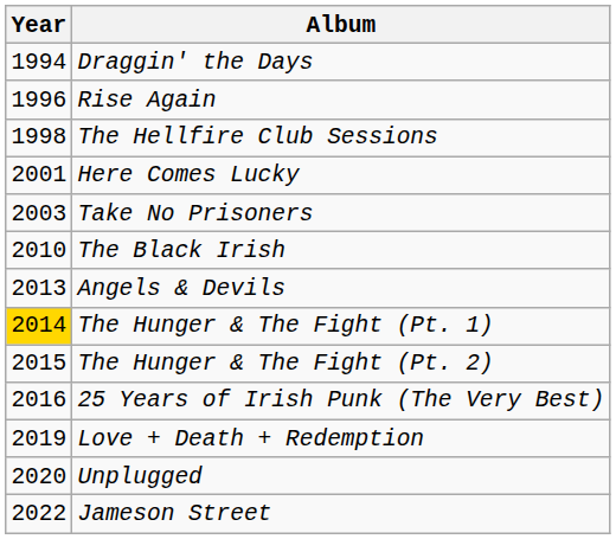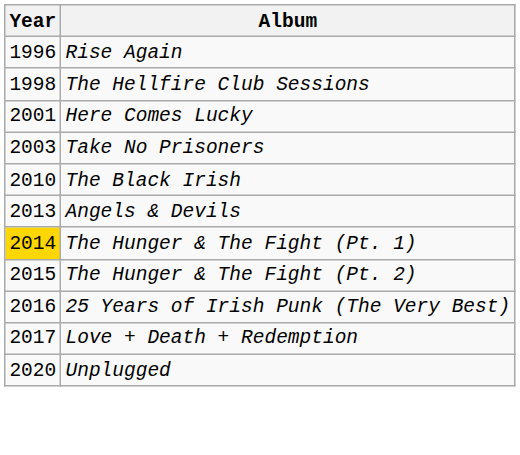- row: 1994 | Draggin' the Days
Love + Death + Redemption | Year: 2019 -> 2017
- row: 2022 | Jameson Street
